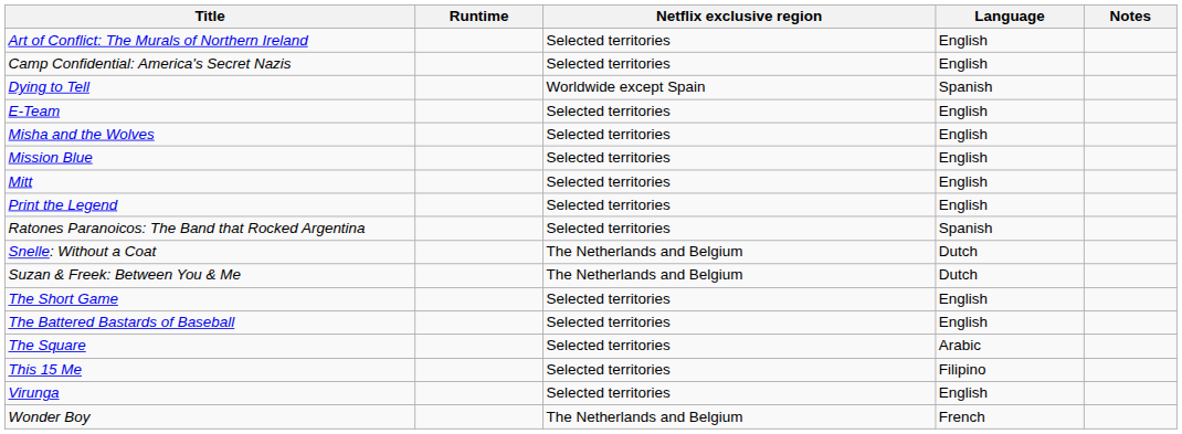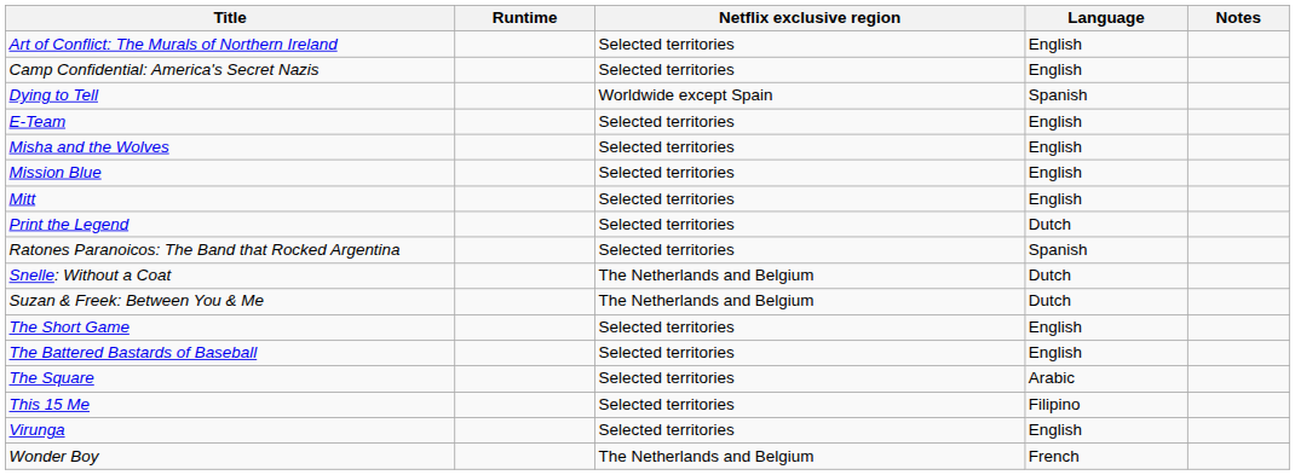Print the Legend | Language: English -> Dutch
